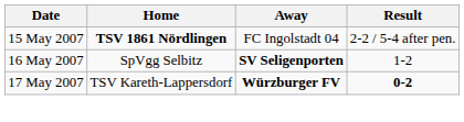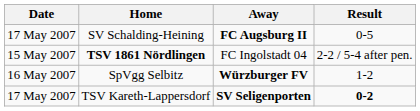+ row: 17 May 2007 | SV Schalding-Heining | FC Augsburg II | 0-5
SpVgg Selbitz | Away: SV Seligenporten -> Würzburger FV
TSV Kareth-Lappersdorf | Away: Würzburger FV -> SV Seligenporten
